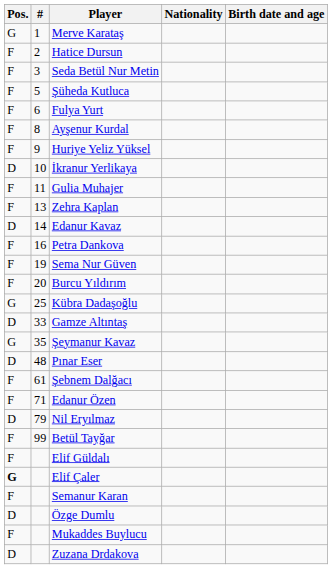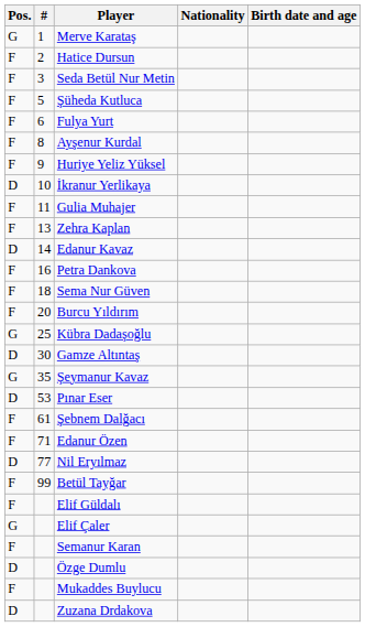Sema Nur Güven | #: 19 -> 18
Gamze Altıntaş | #: 33 -> 30
Pınar Eser | #: 48 -> 53
Nil Eryılmaz | #: 79 -> 77
Elif Çaler | Pos.: bold -> normal
